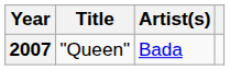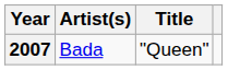columns swapped: Title <-> Artist(s)
